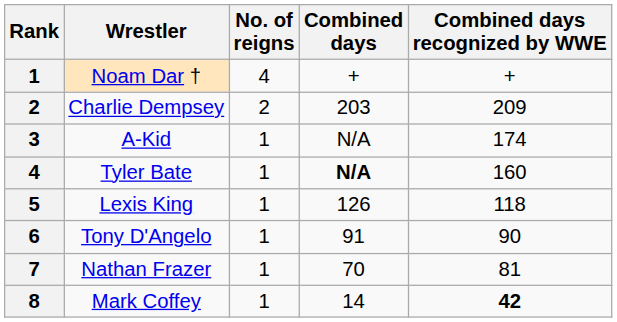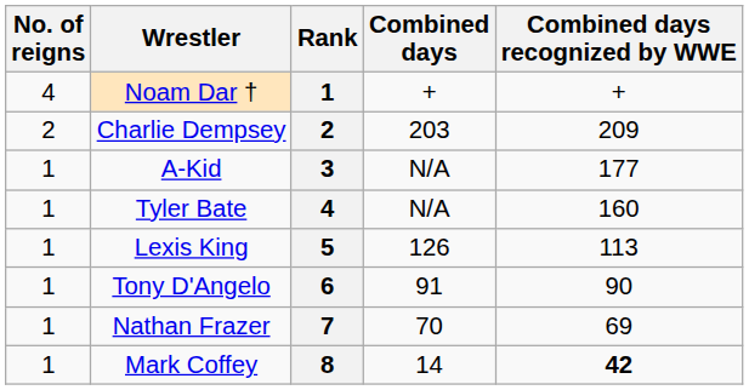columns swapped: Rank <-> No. of reigns
A-Kid | Combined days recognized by WWE: 174 -> 177
Tyler Bate | Combined days: bold -> normal
Lexis King | Combined days recognized by WWE: 118 -> 113
Nathan Frazer | Combined days recognized by WWE: 81 -> 69
